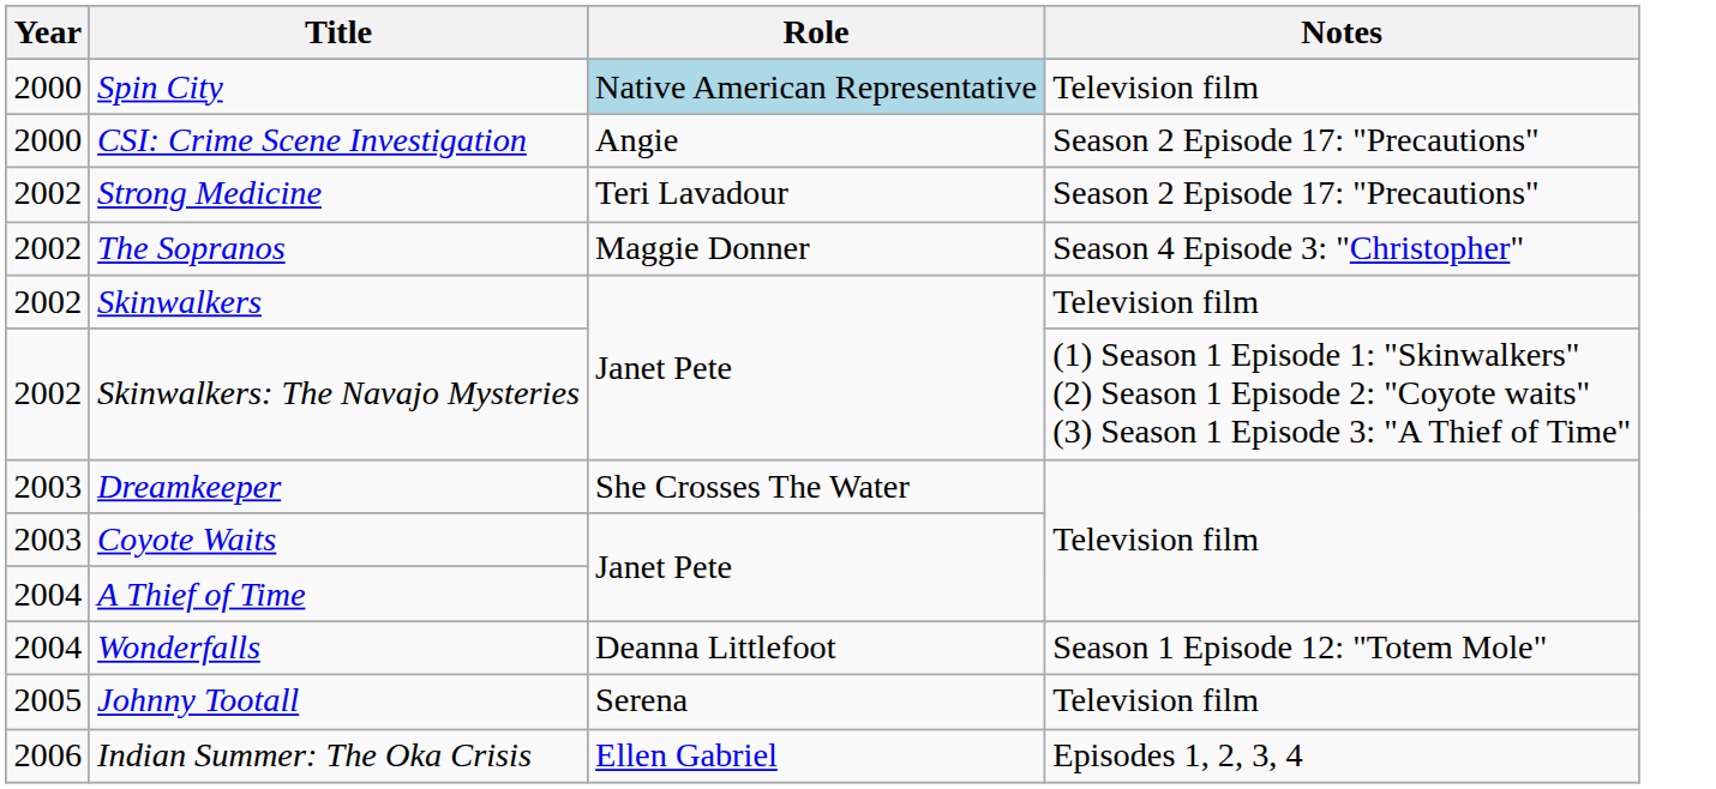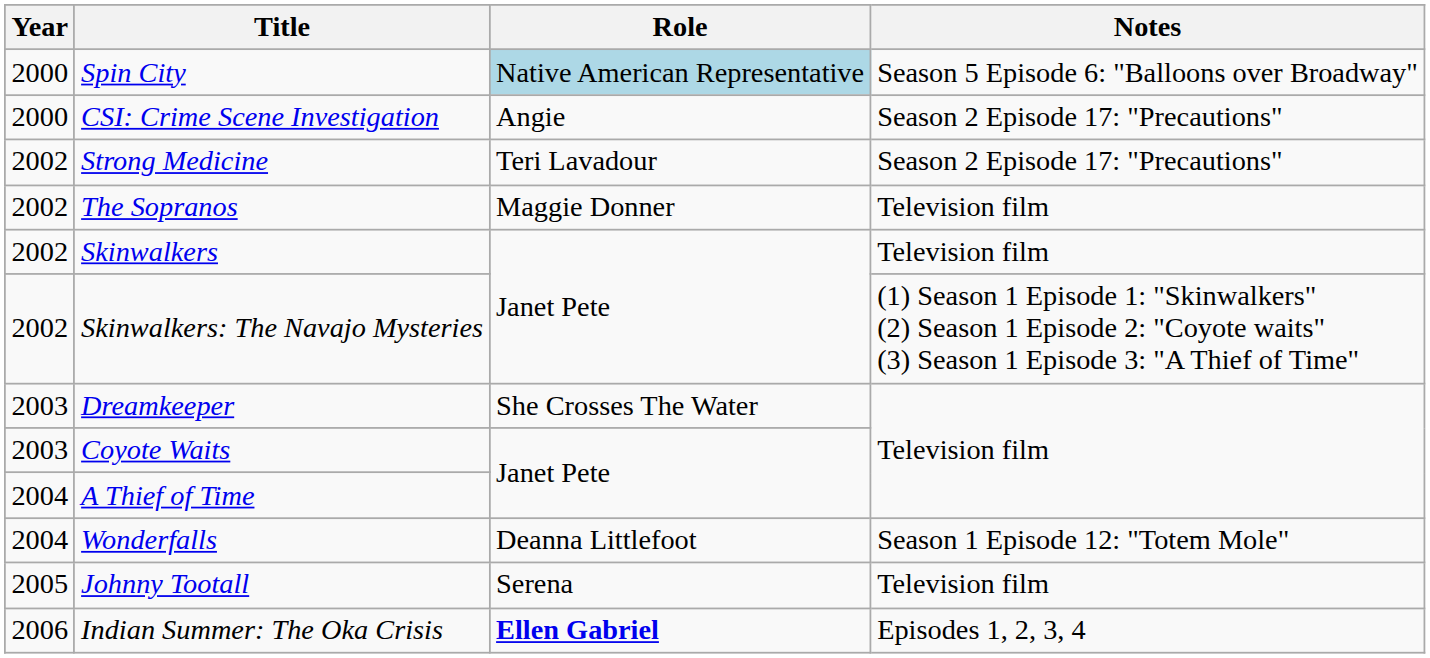Spin City | Notes: Television film -> Season 5 Episode 6: "Balloons over Broadway"
The Sopranos | Notes: Season 4 Episode 3: "Christopher" -> Television film
Indian Summer: The Oka Crisis | Role: normal -> bold
